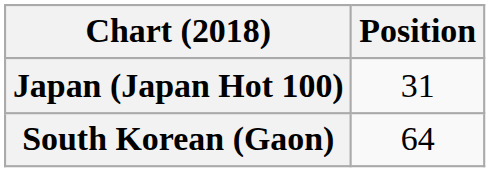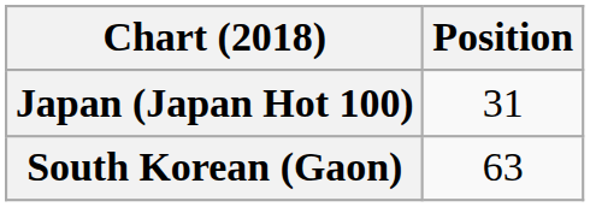South Korean (Gaon) | Position: 64 -> 63
